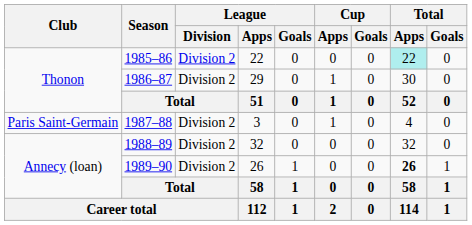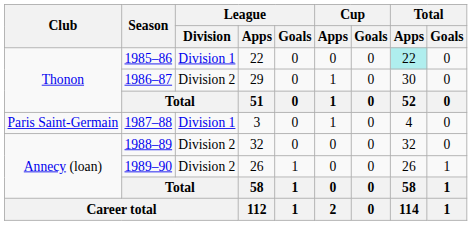1985–86 | League / Division: Division 2 -> Division 1
1987–88 | League / Division: Division 2 -> Division 1
1989–90 | Total / Apps: bold -> normal
